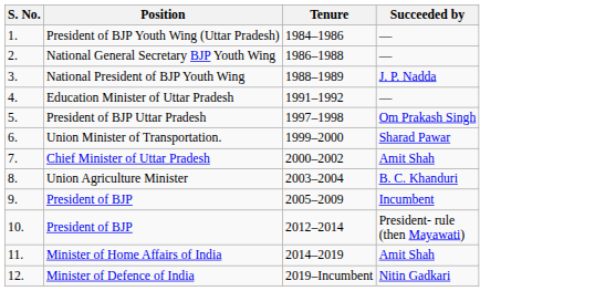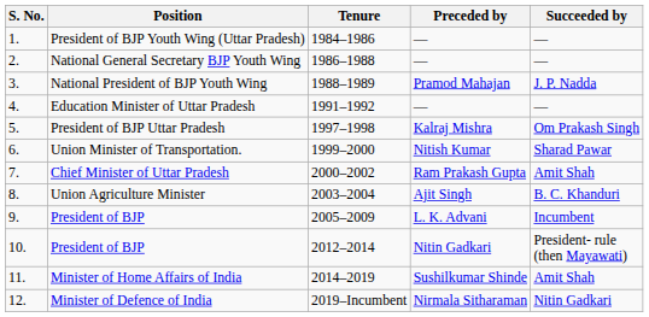+ column: Preceded by | — | — | Pramod Mahajan | — | Kalraj Mishra | Nitish Kumar | Ram Prakash Gupta | Ajit Singh | L. K. Advani | Nitin Gadkari | Sushilkumar Shinde | Nirmala Sitharaman
